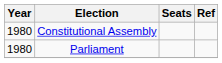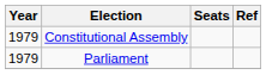Constitutional Assembly | Year: 1980 -> 1979
Parliament | Year: 1980 -> 1979
